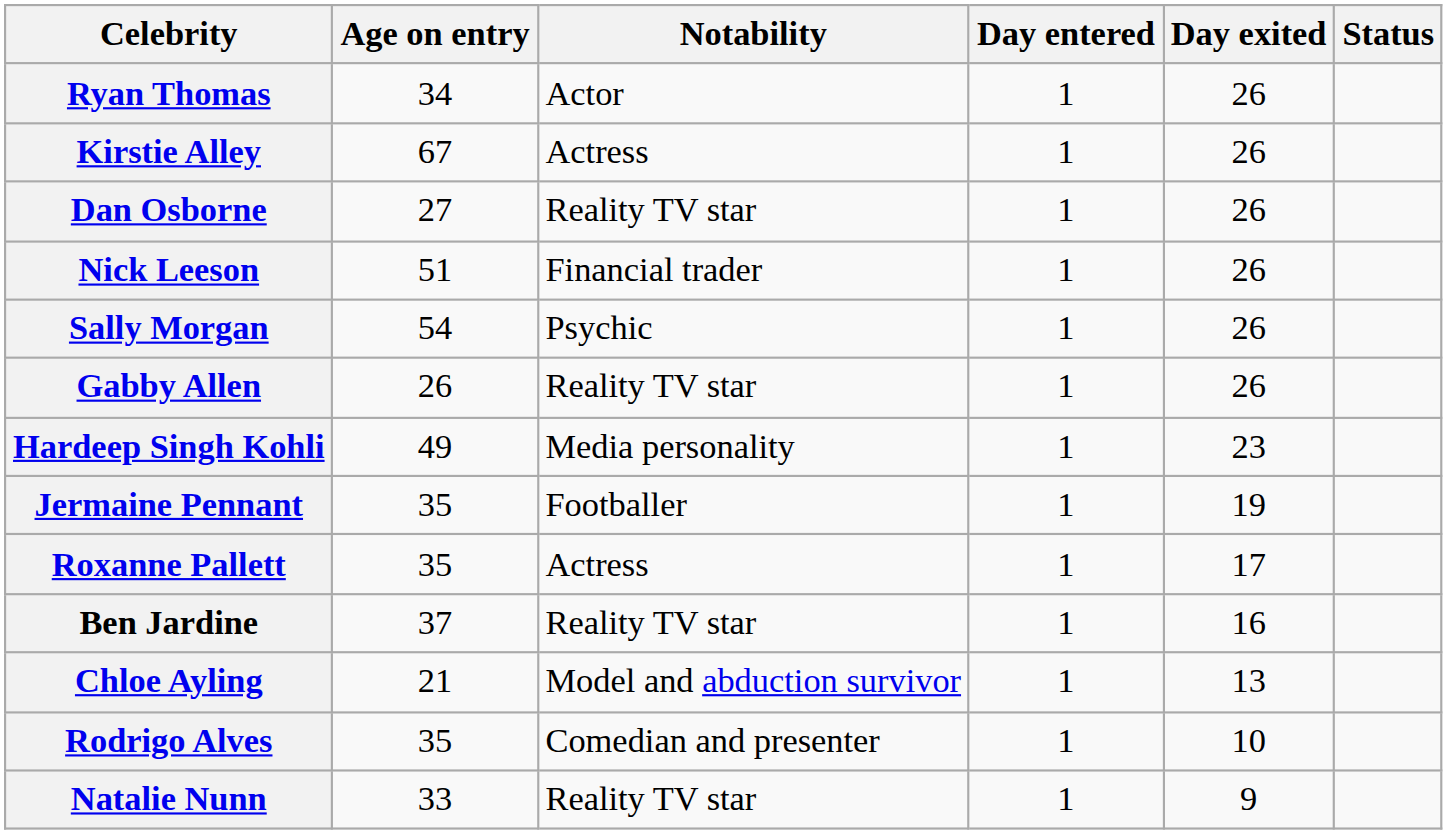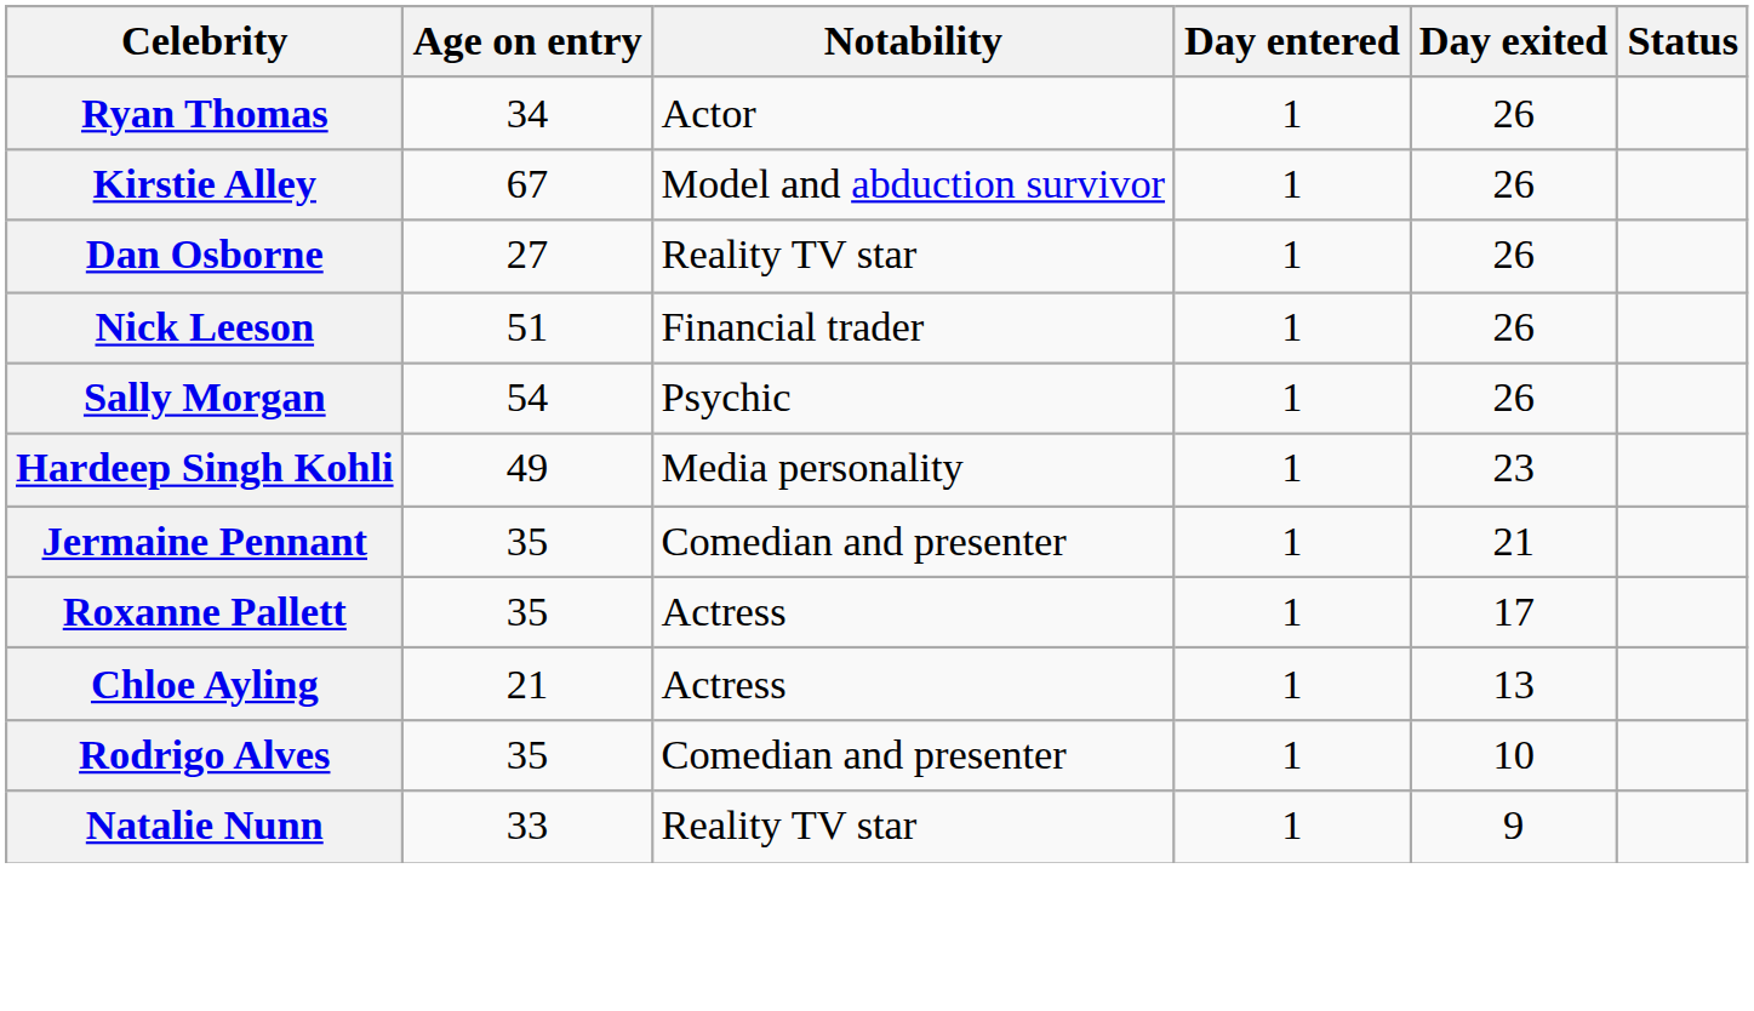Kirstie Alley | Notability: Actress -> Model and abduction survivor
- row: Gabby Allen | 26 | Reality TV star | 1 | 26
Jermaine Pennant | Notability: Footballer -> Comedian and presenter
Jermaine Pennant | Day exited: 19 -> 21
- row: Ben Jardine | 37 | Reality TV star | 1 | 16
Chloe Ayling | Notability: Model and abduction survivor -> Actress
